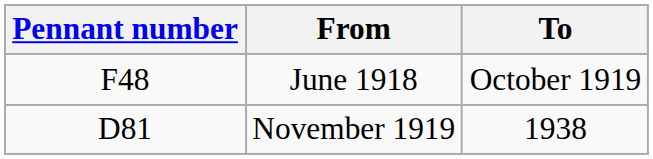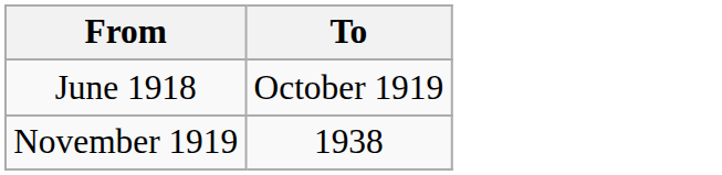- column: Pennant number | F48 | D81
